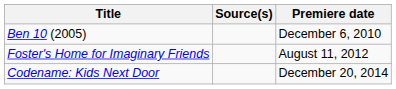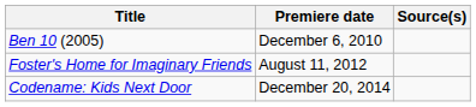columns swapped: Premiere date <-> Source(s)
